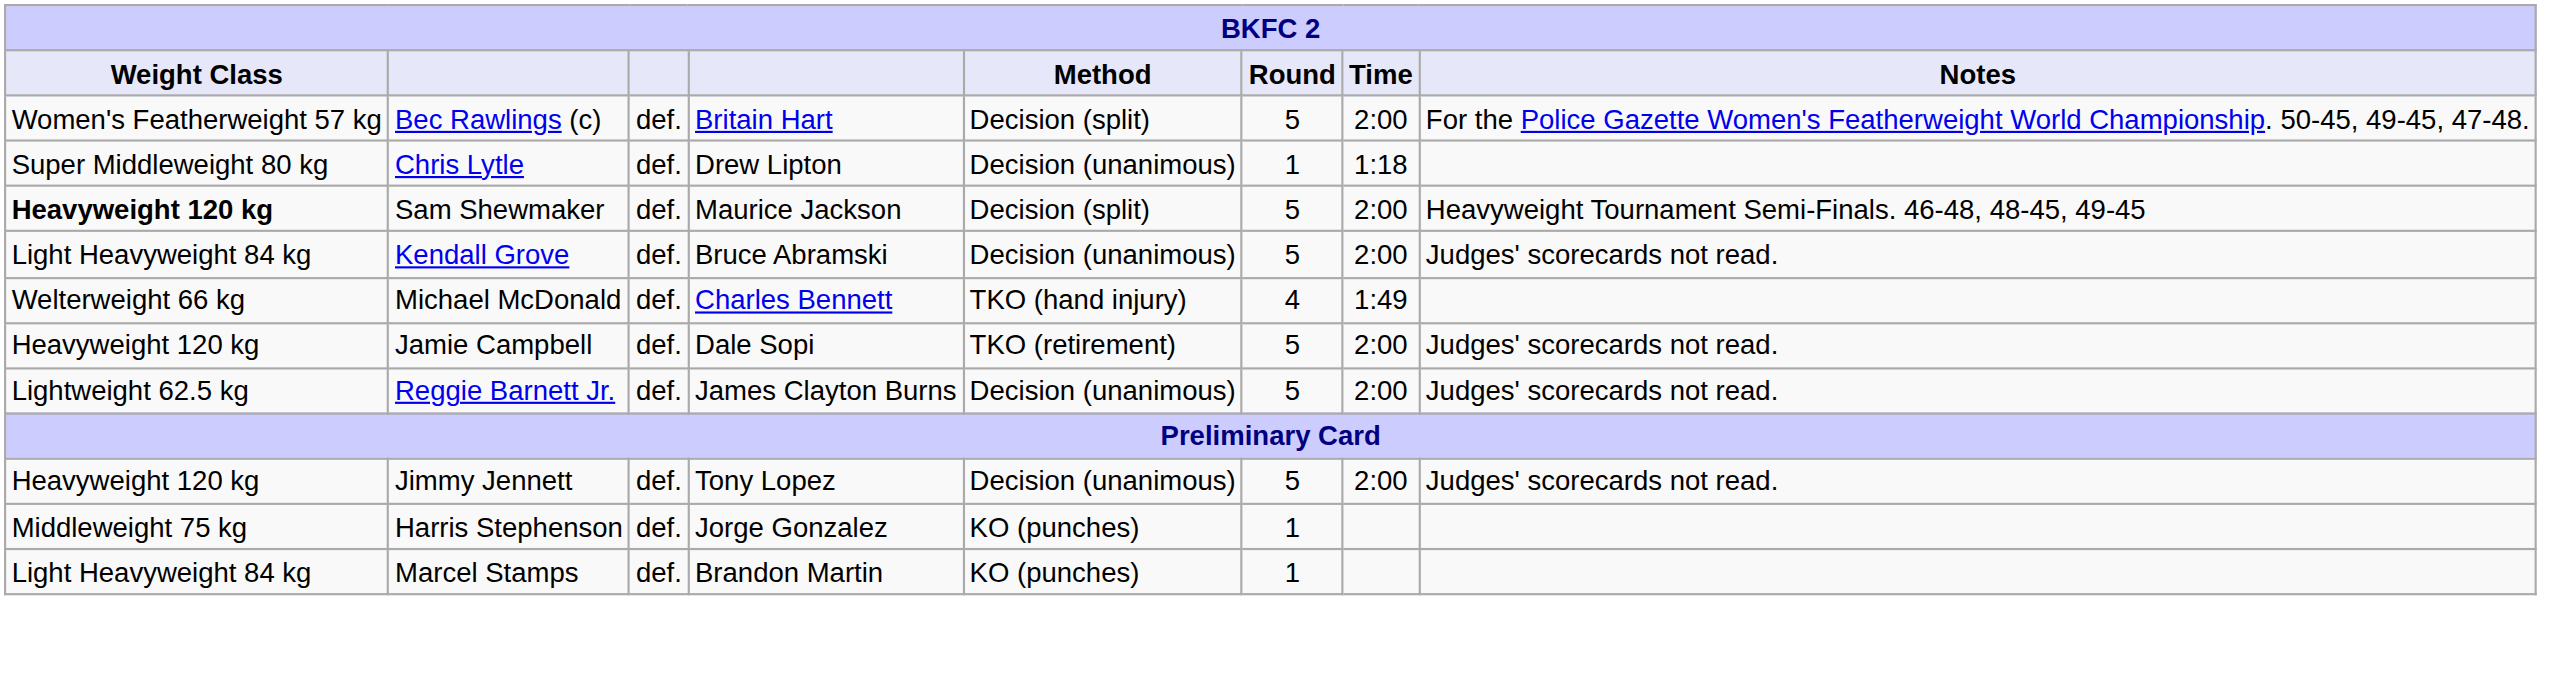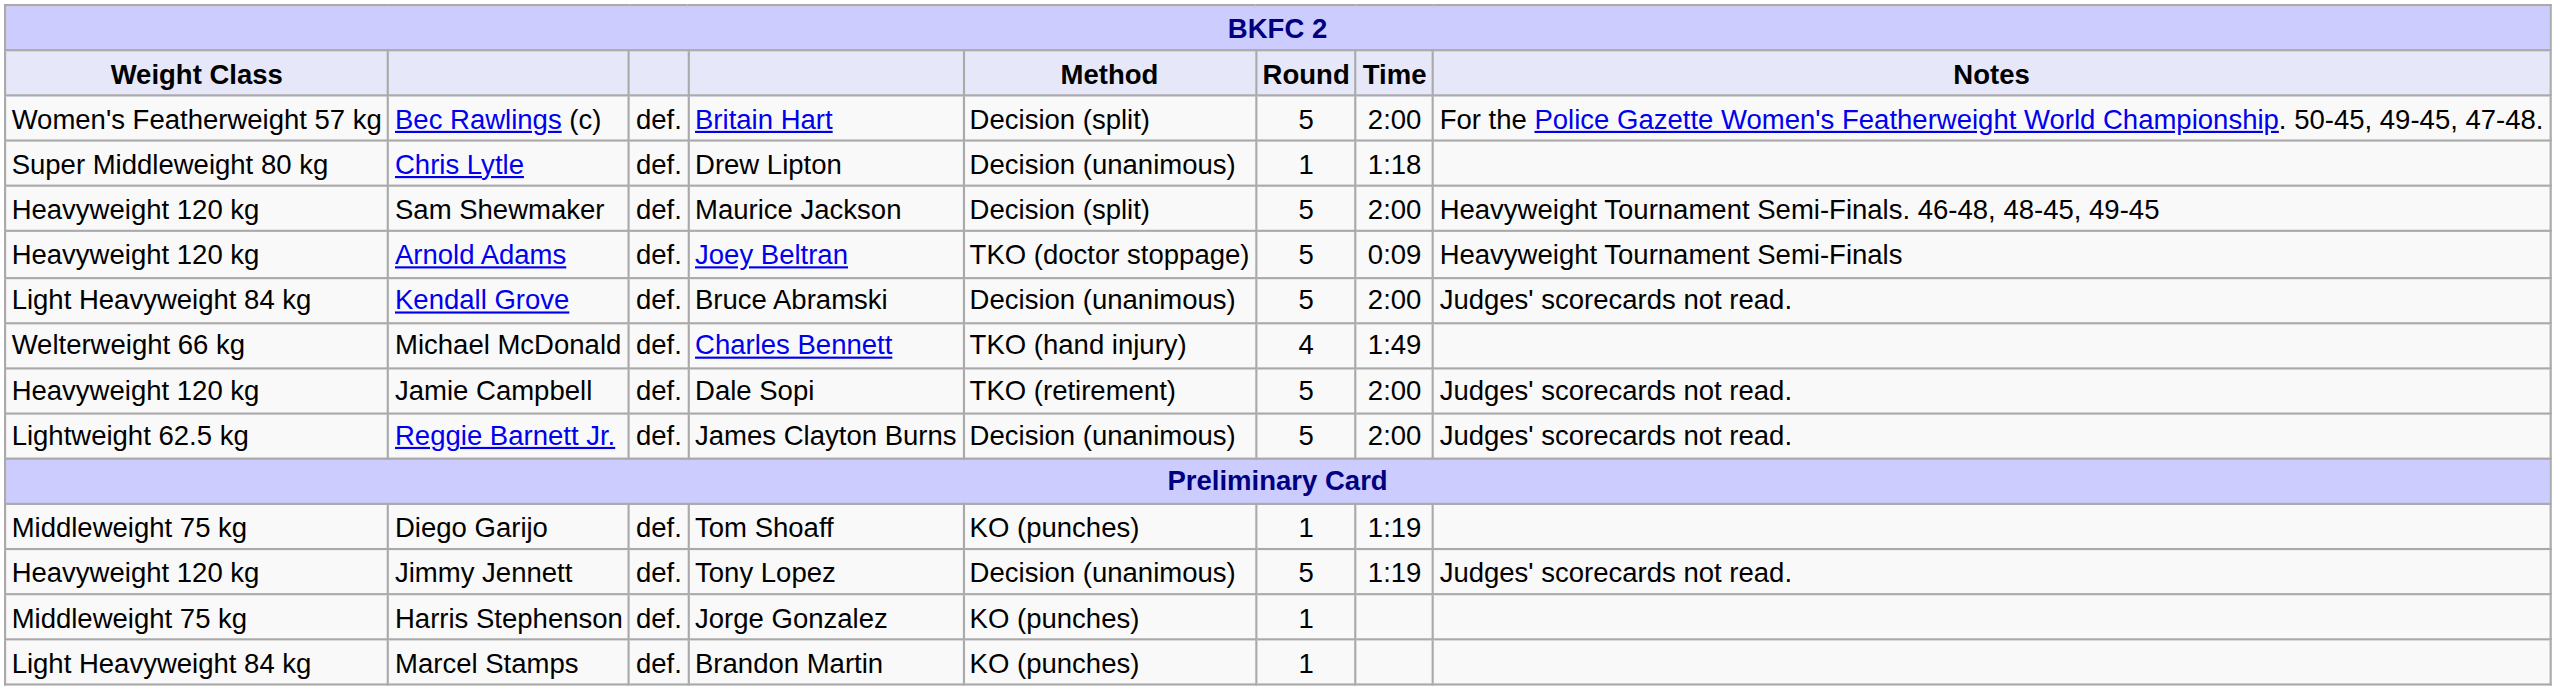Sam Shewmaker | Weight Class: bold -> normal
+ row: Heavyweight 120 kg | Arnold Adams | def. | Joey Beltran | TKO (doctor stoppage) | 5 | 0:09 | Heavyweight Tournament Semi-Finals
+ row: Middleweight 75 kg | Diego Garijo | def. | Tom Shoaff | KO (punches) | 1 | 1:19
Jimmy Jennett | Time: 2:00 -> 1:19
